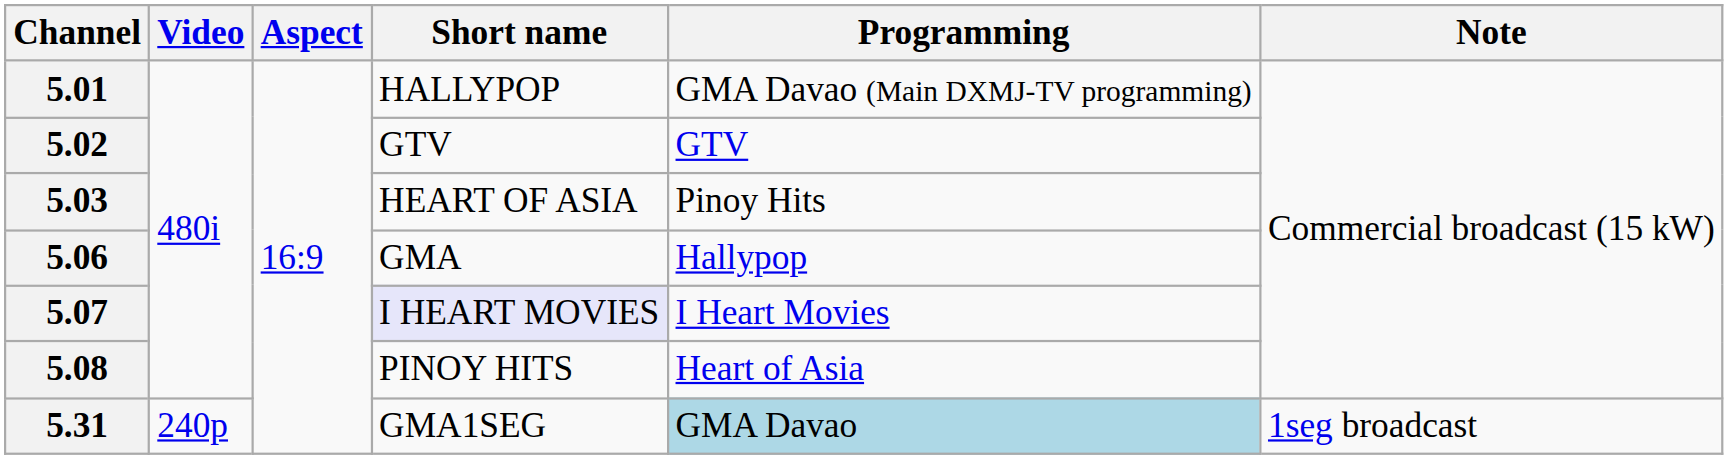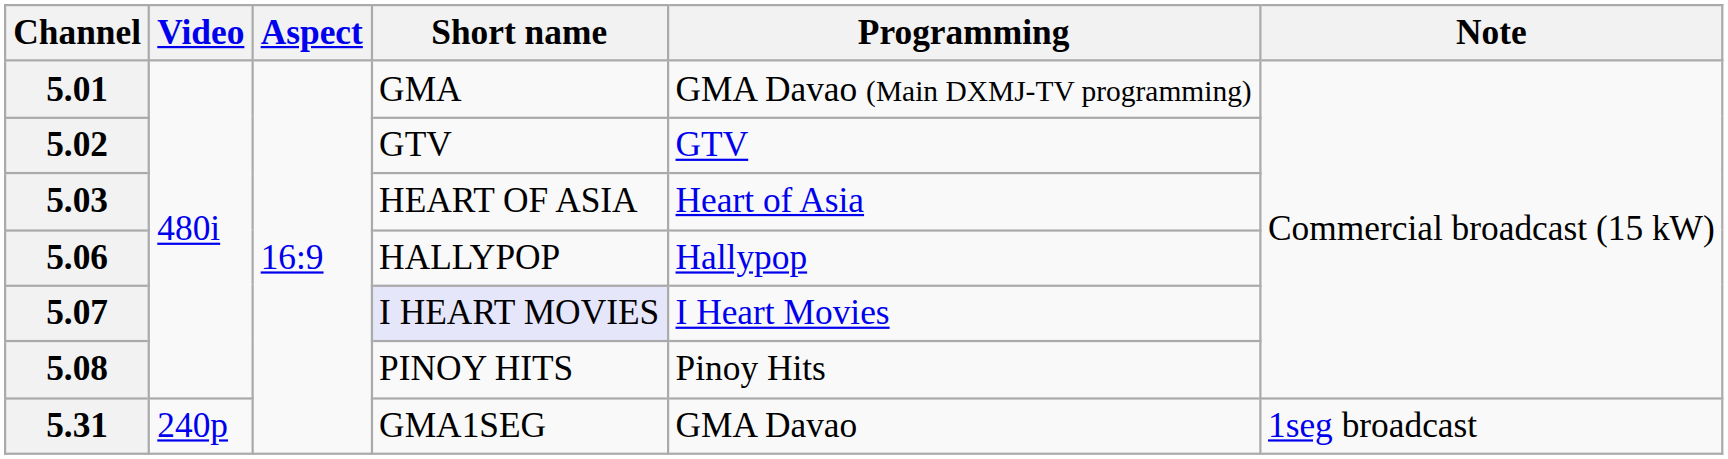5.01 | Short name: HALLYPOP -> GMA
5.03 | Programming: Pinoy Hits -> Heart of Asia
5.06 | Short name: GMA -> HALLYPOP
5.08 | Programming: Heart of Asia -> Pinoy Hits
5.31 | Programming: lightblue background -> no background
